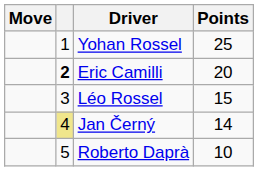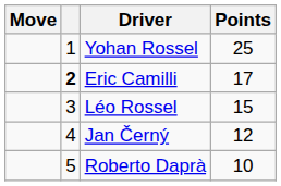Eric Camilli | Points: 20 -> 17
Jan Černý | column 2: khaki background -> no background
Jan Černý | Points: 14 -> 12
